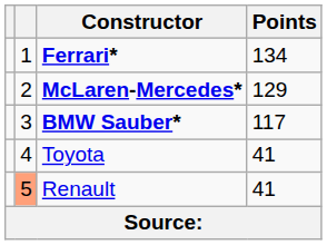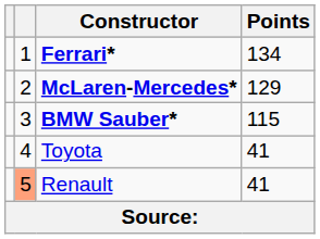BMW Sauber* | Points: 117 -> 115
